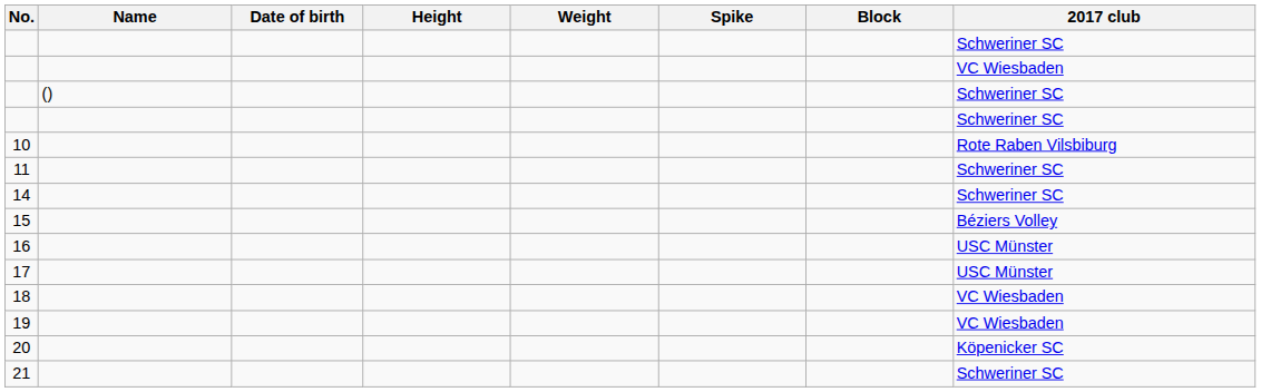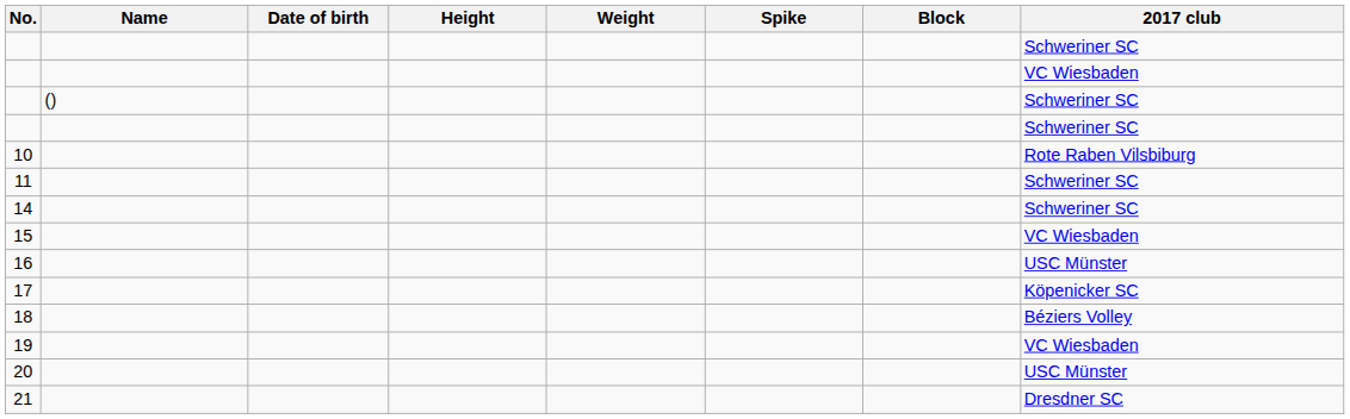15 | 2017 club: Béziers Volley -> VC Wiesbaden
17 | 2017 club: USC Münster -> Köpenicker SC
18 | 2017 club: VC Wiesbaden -> Béziers Volley
20 | 2017 club: Köpenicker SC -> USC Münster
21 | 2017 club: Schweriner SC -> Dresdner SC
